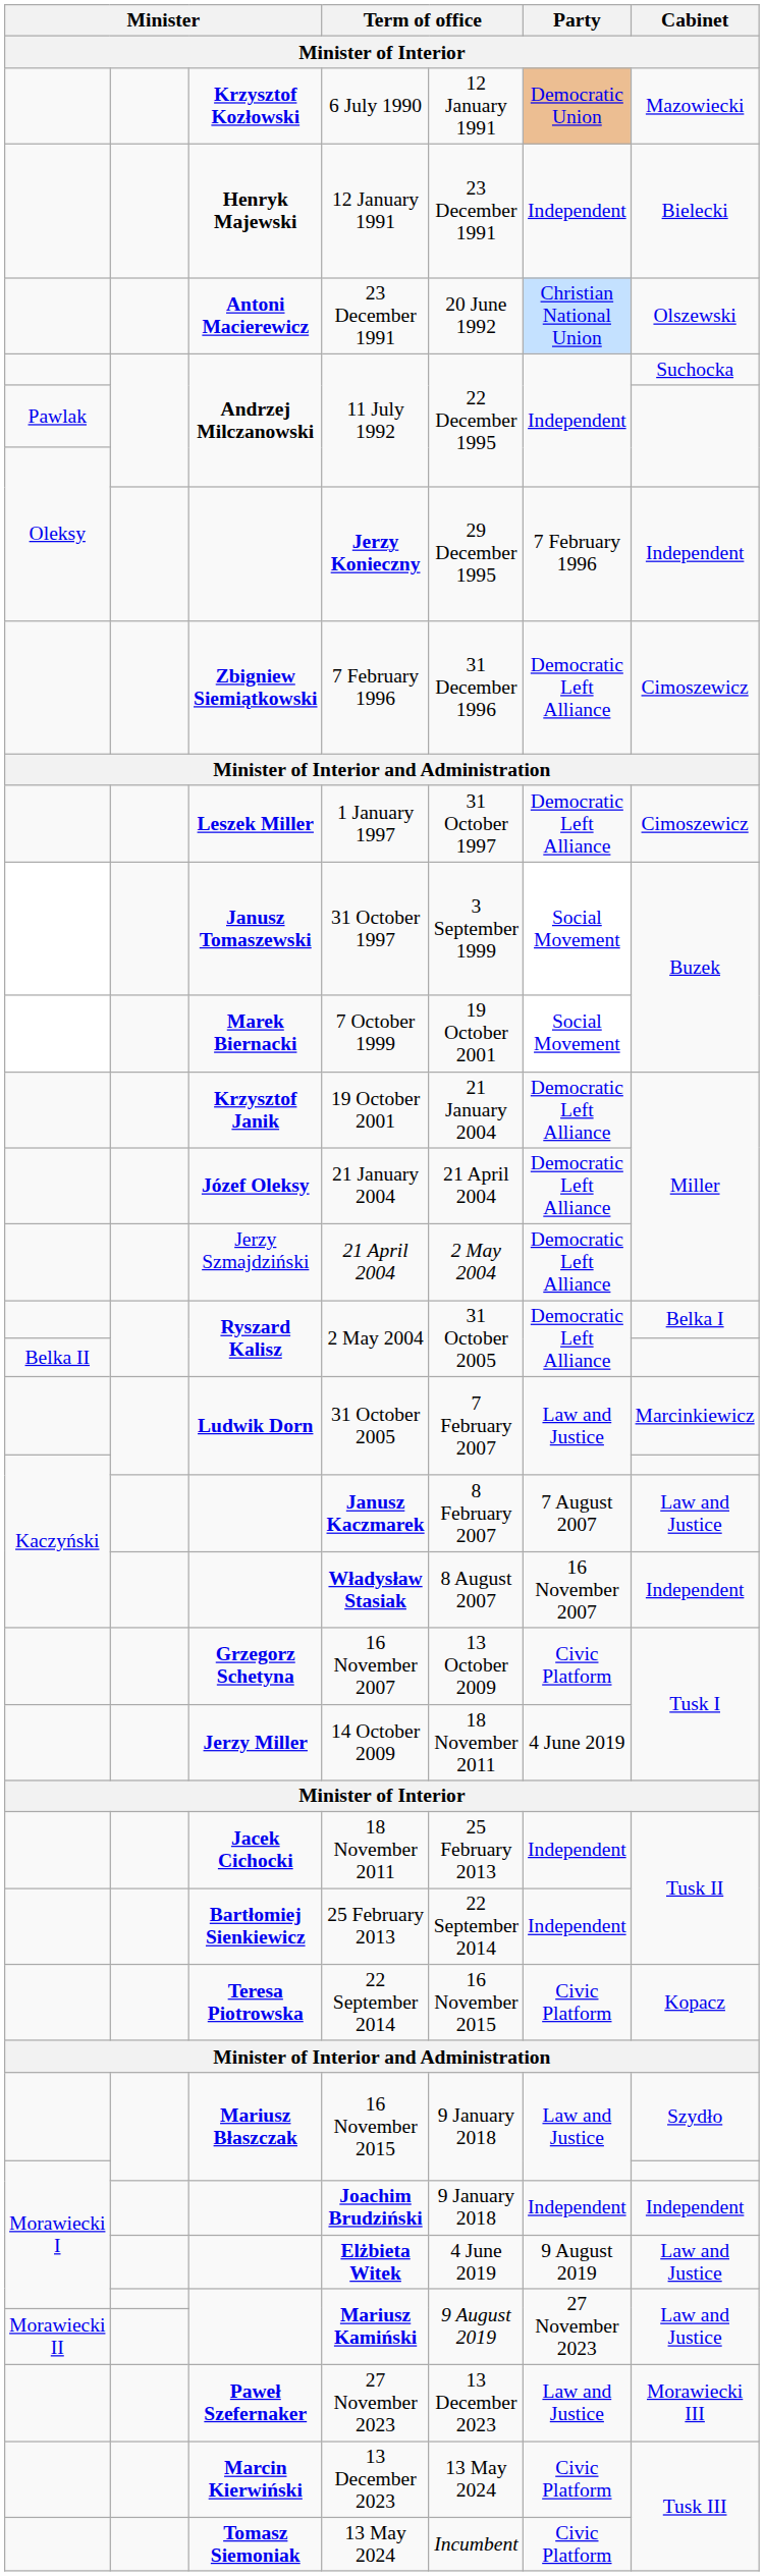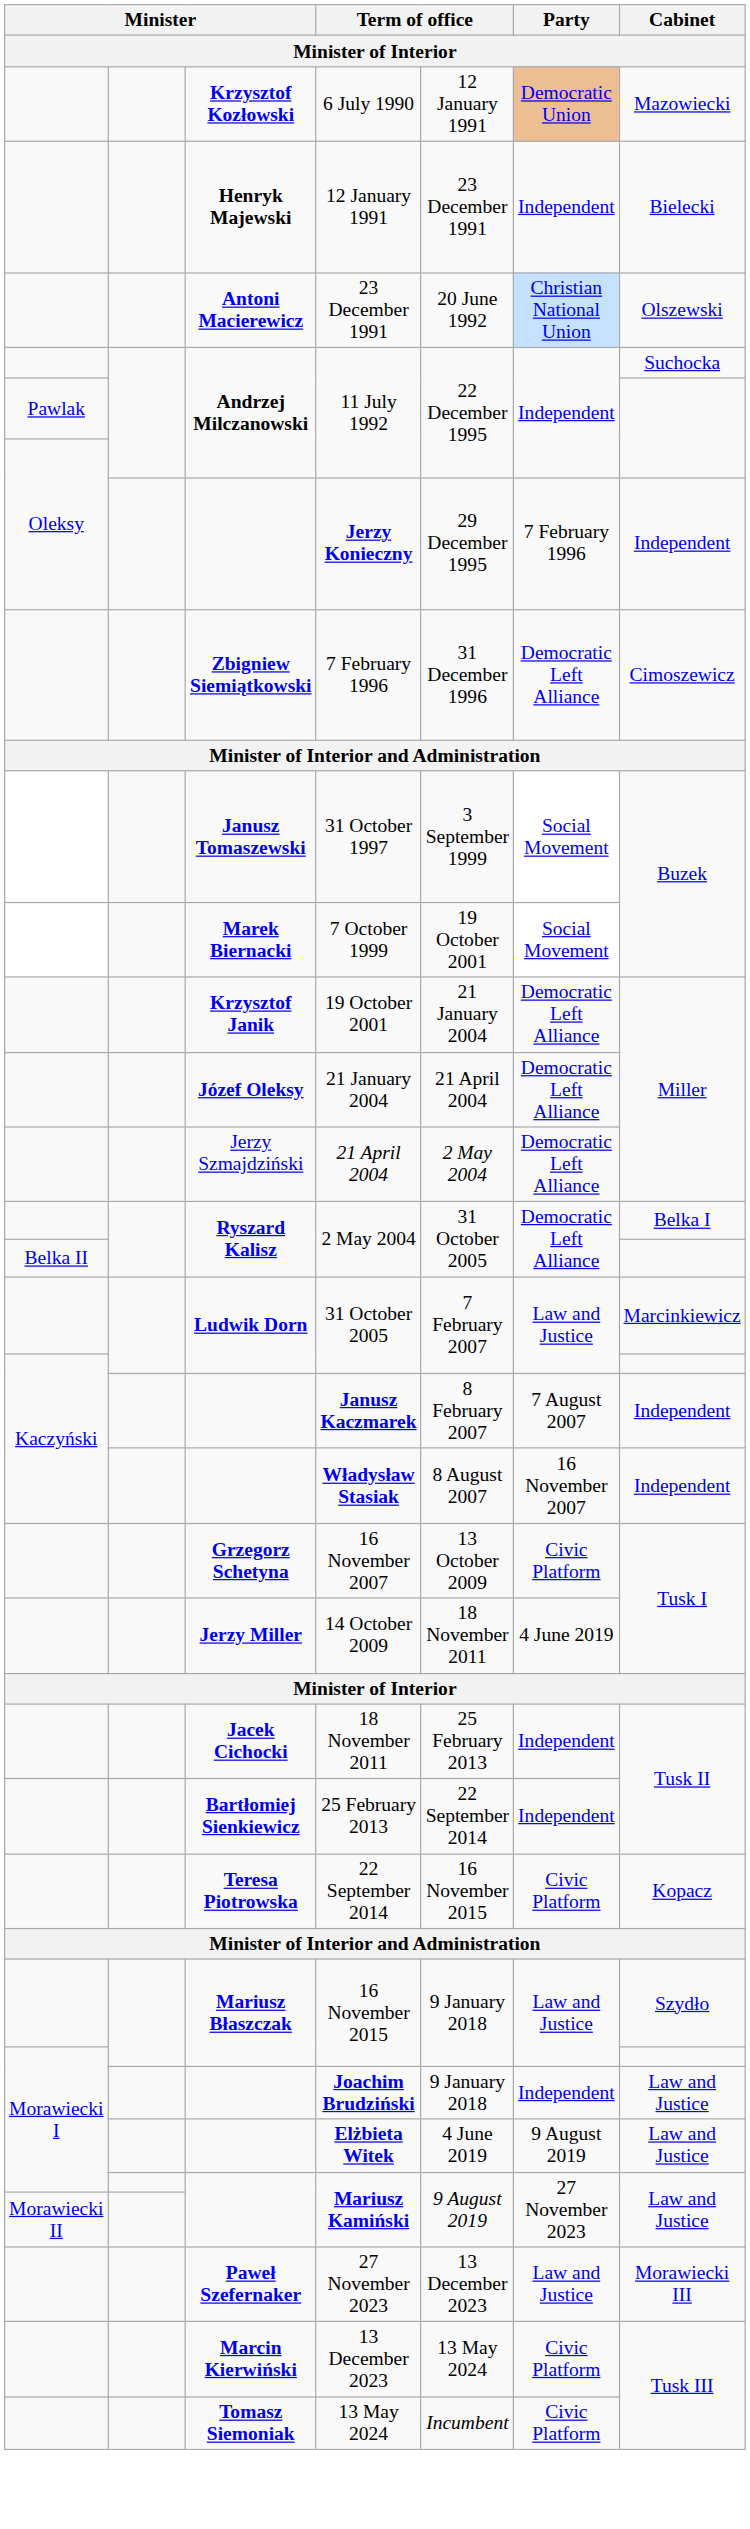- row: Leszek Miller | 1 January 1997 | 31 October 1997 | Democratic Left Alliance | Cimoszewicz
Janusz Kaczmarek | Cabinet: Law and Justice -> Independent
Joachim Brudziński | Cabinet: Independent -> Law and Justice
